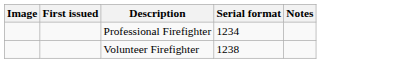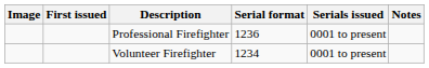+ column: Serials issued | 0001 to present | 0001 to present
Professional Firefighter | Serial format: 1234 -> 1236
Volunteer Firefighter | Serial format: 1238 -> 1234
